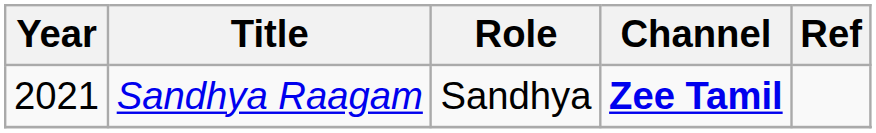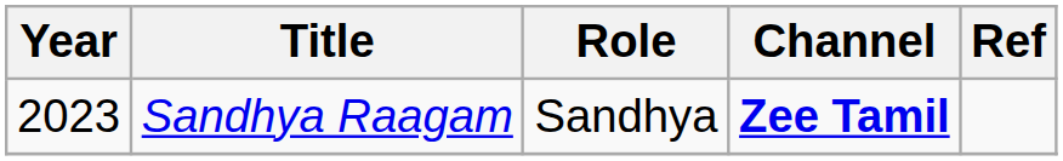Sandhya Raagam | Year: 2021 -> 2023
